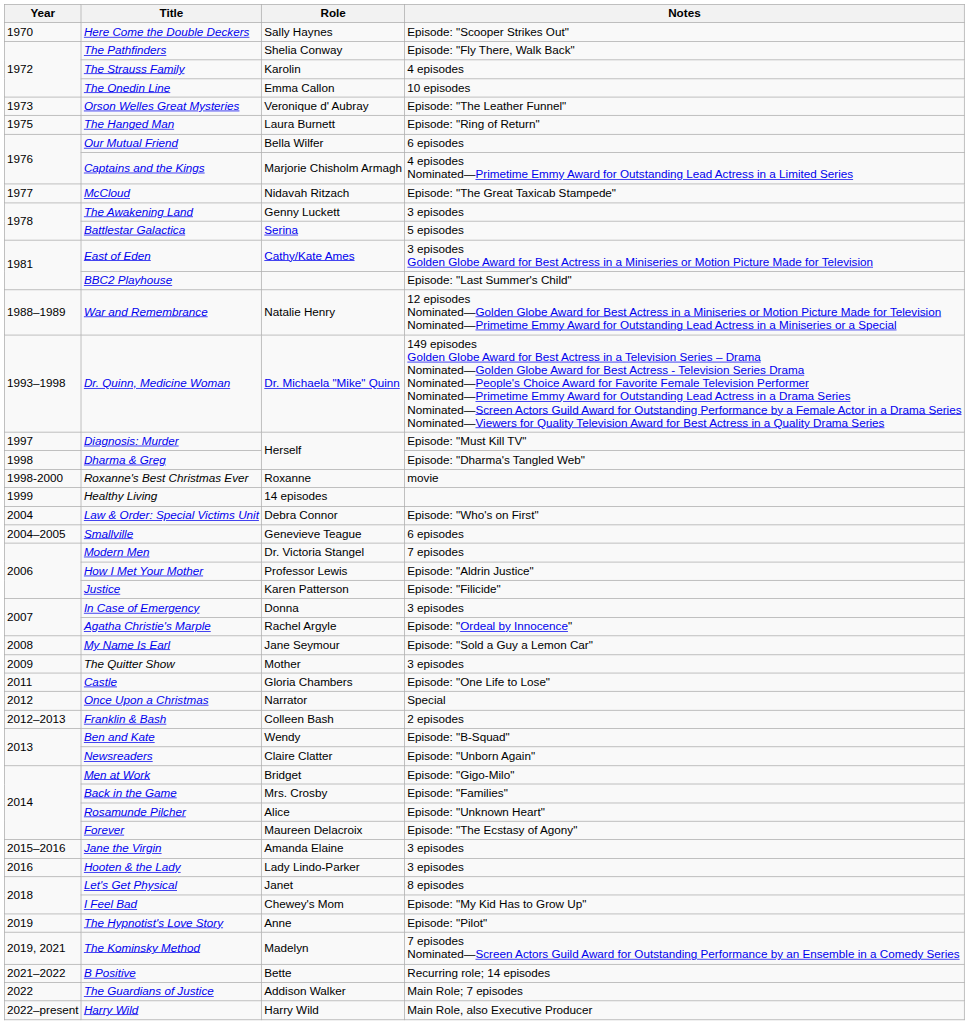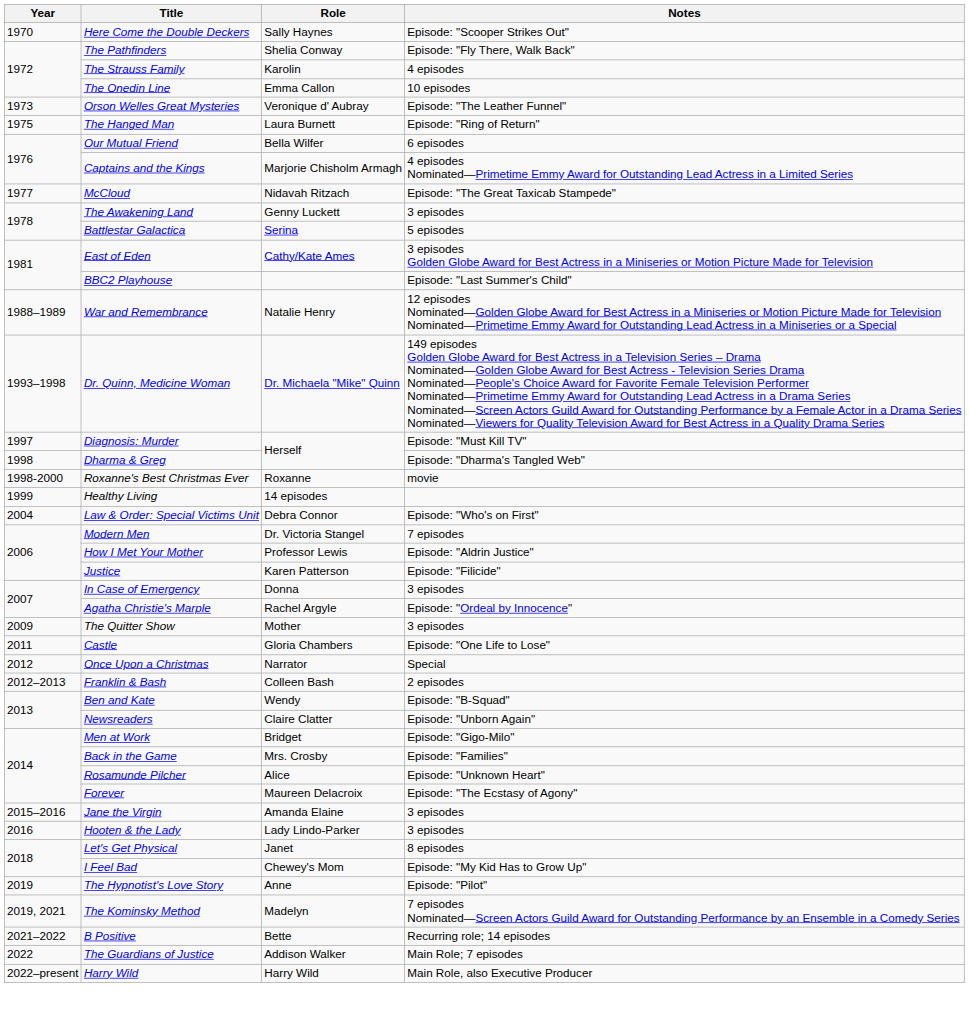- row: 2004–2005 | Smallville | Genevieve Teague | 6 episodes
- row: 2008 | My Name Is Earl | Jane Seymour | Episode: "Sold a Guy a Lemon Car"
